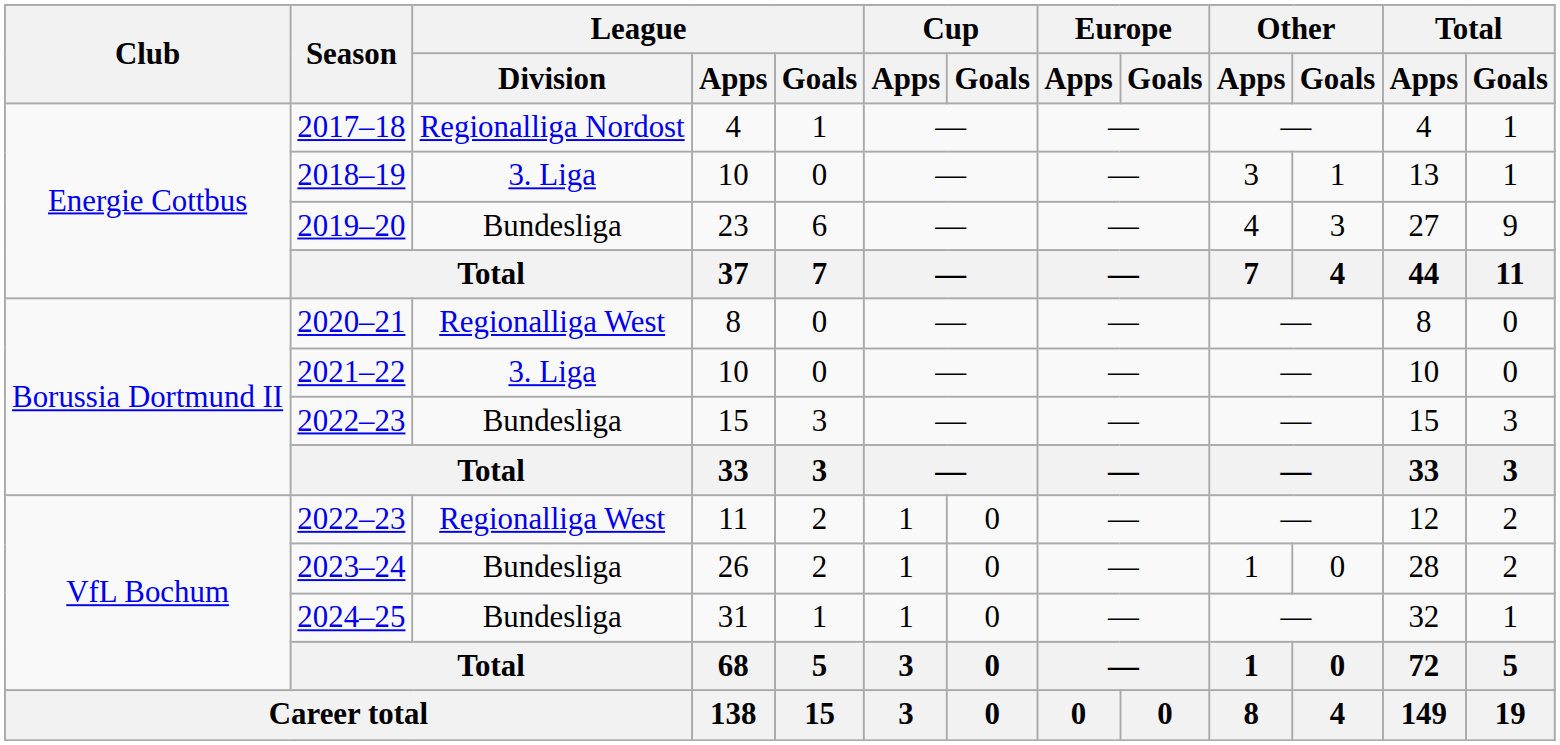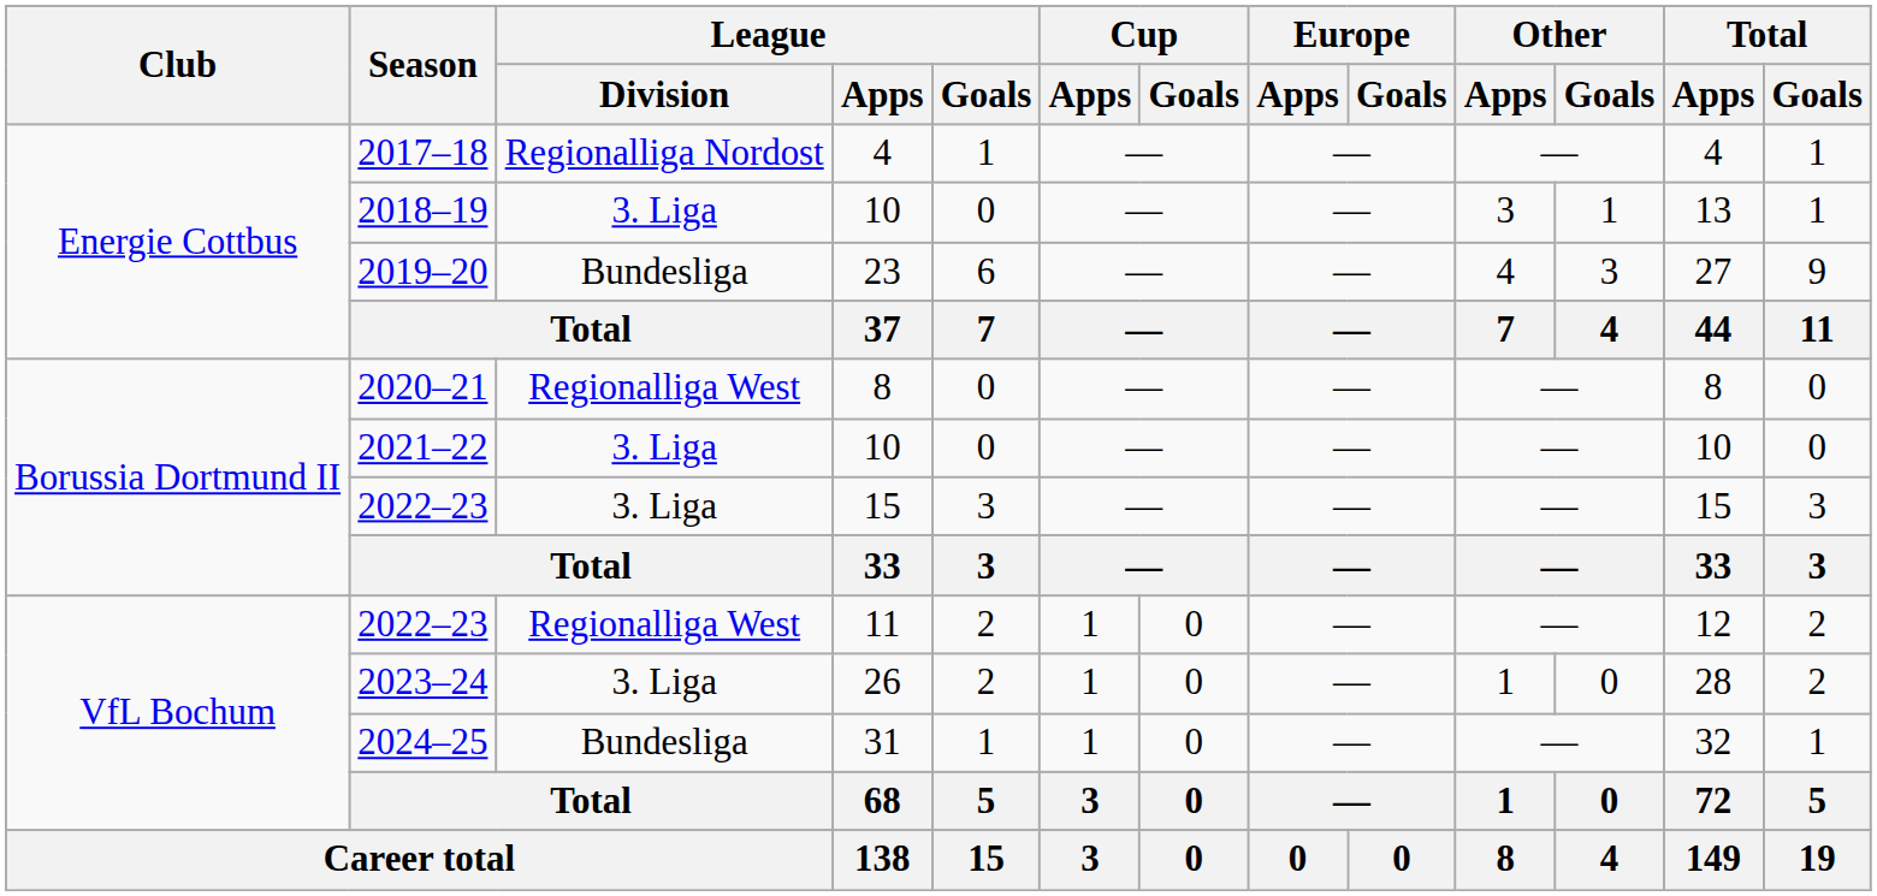2022–23 / 15 | League / Division: Bundesliga -> 3. Liga
2023–24 | League / Division: Bundesliga -> 3. Liga
